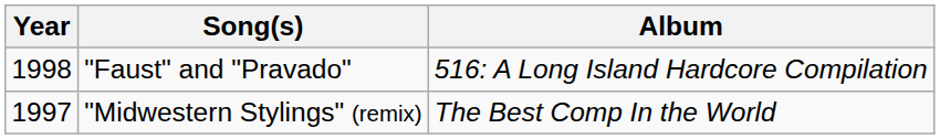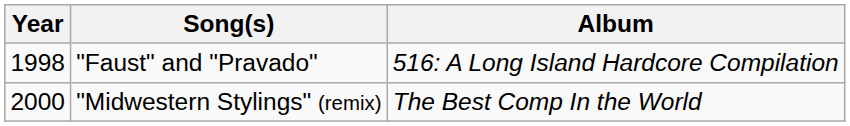"Midwestern Stylings" (remix) | Year: 1997 -> 2000
